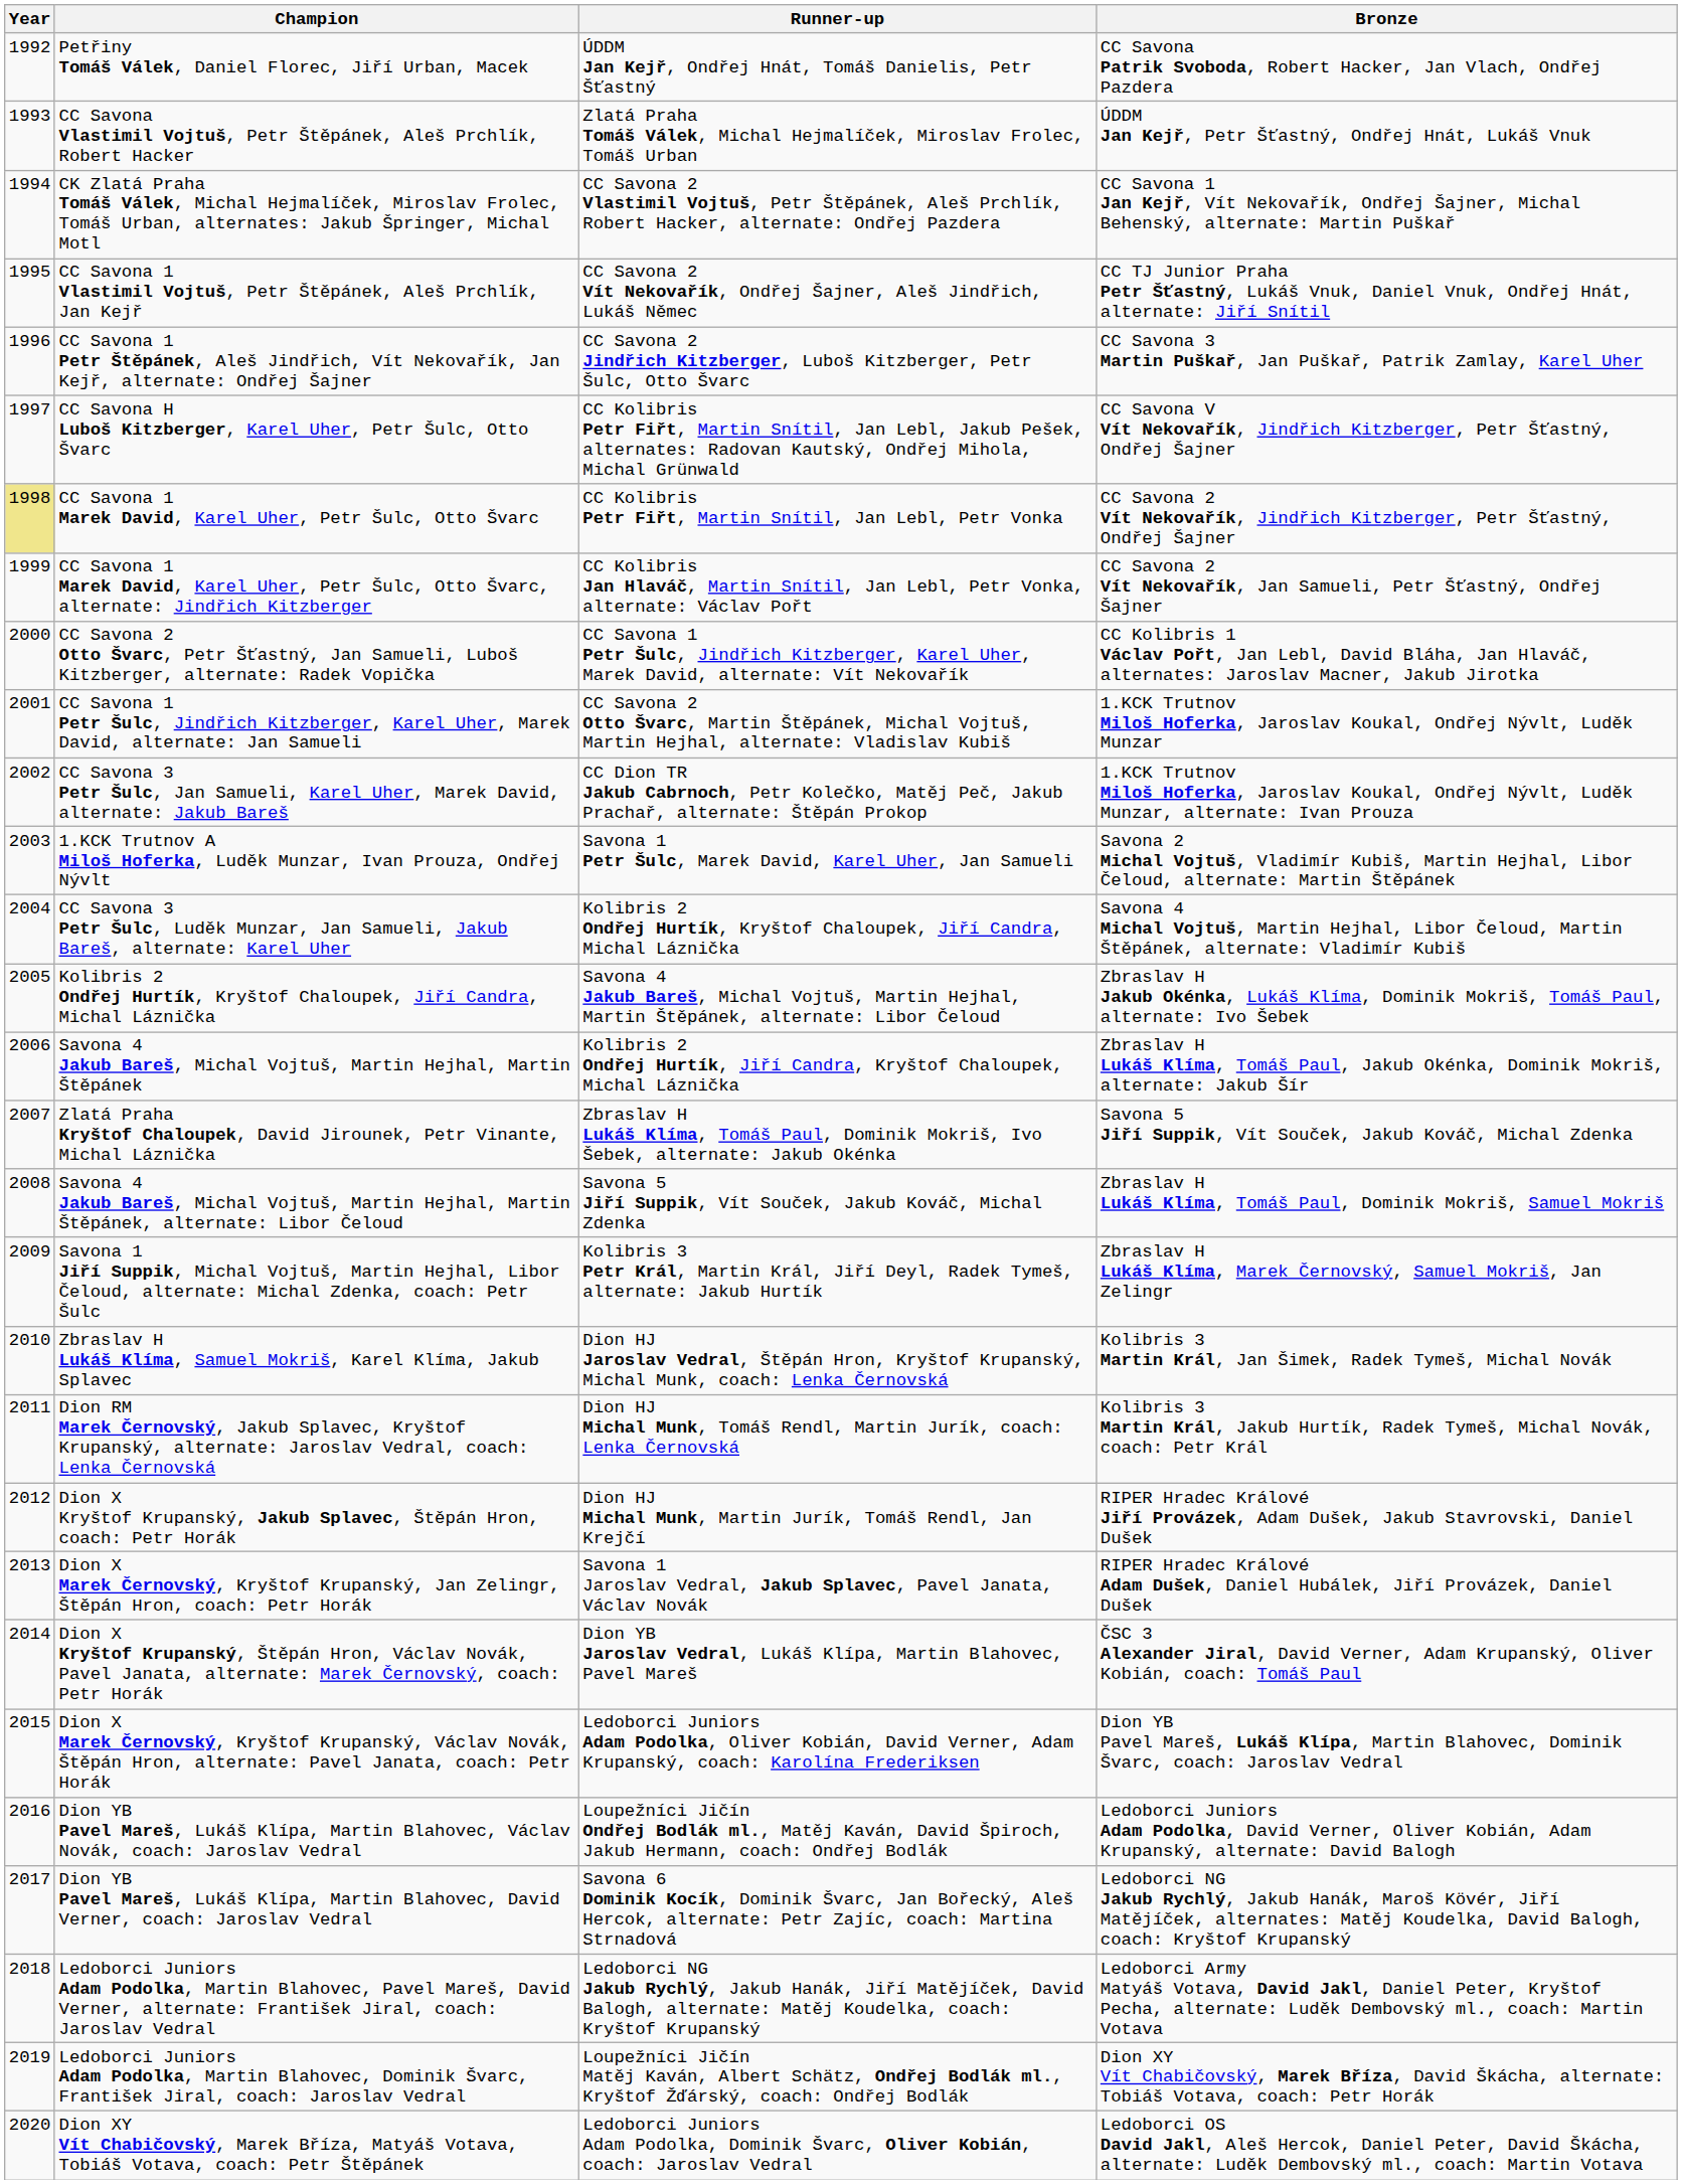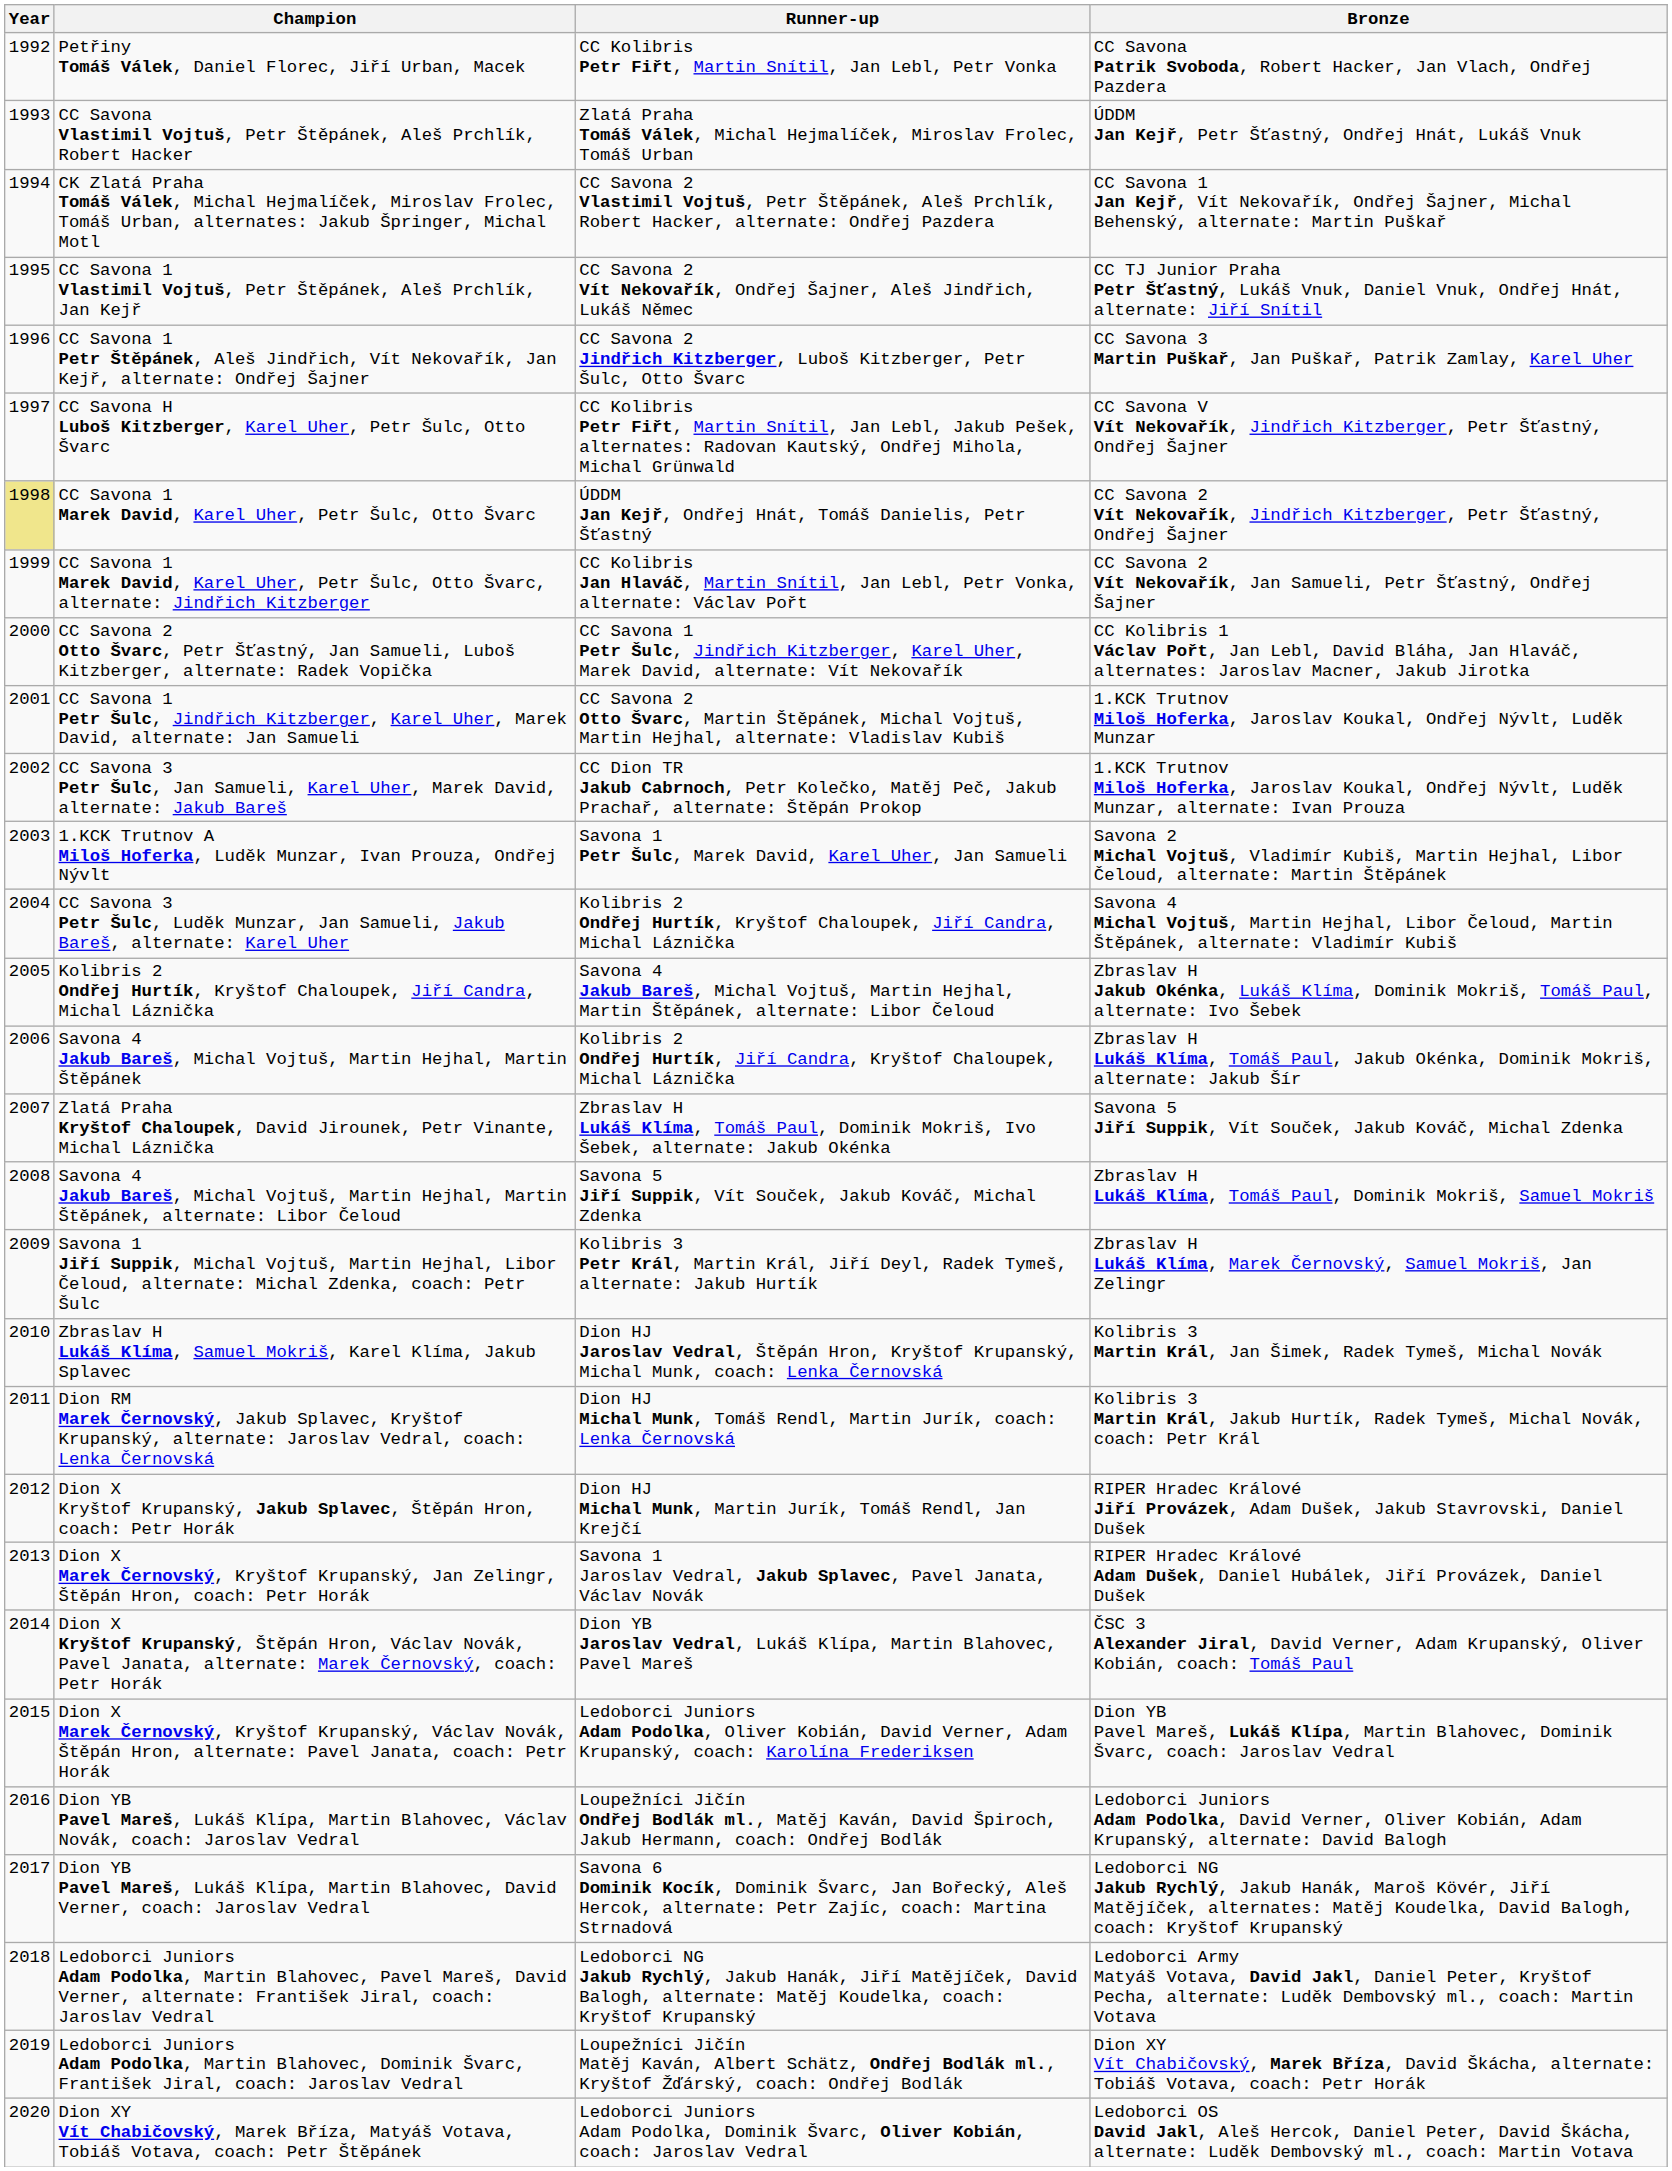Petřiny Tomáš Válek, Daniel Florec, Jiří Urban, Macek | Runner-up: ÚDDM Jan Kejř, Ondřej Hnát, Tomáš Danielis, Petr Šťastný -> CC Kolibris Petr Fiřt, Martin Snítil, Jan Lebl, Petr Vonka
CC Savona 1 Marek David, Karel Uher, Petr Šulc, Otto Švarc | Runner-up: CC Kolibris Petr Fiřt, Martin Snítil, Jan Lebl, Petr Vonka -> ÚDDM Jan Kejř, Ondřej Hnát, Tomáš Danielis, Petr Šťastný
